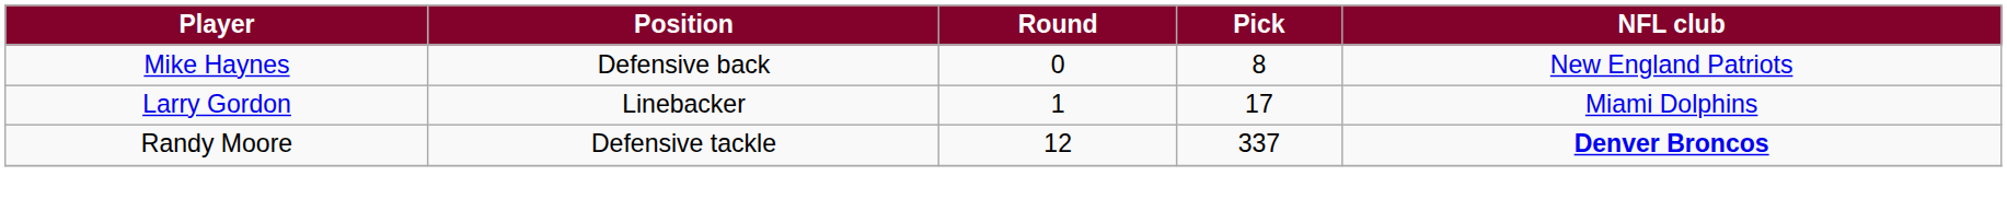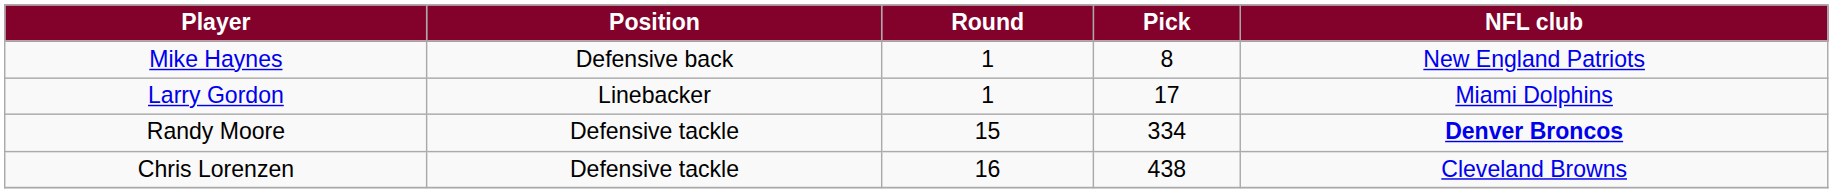Mike Haynes | Round: 0 -> 1
Randy Moore | Round: 12 -> 15
Randy Moore | Pick: 337 -> 334
+ row: Chris Lorenzen | Defensive tackle | 16 | 438 | Cleveland Browns
